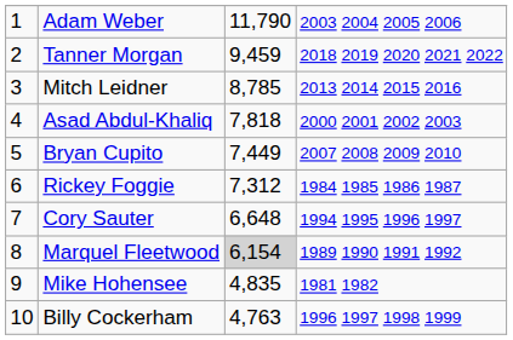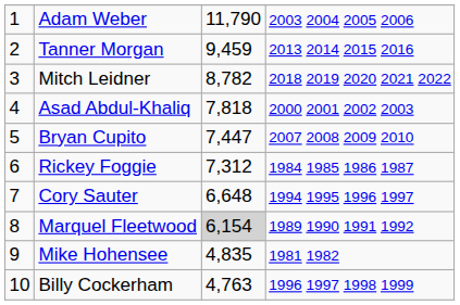Tanner Morgan | column 4: 2018 2019 2020 2021 2022 -> 2013 2014 2015 2016
Mitch Leidner | column 3: 8,785 -> 8,782
Mitch Leidner | column 4: 2013 2014 2015 2016 -> 2018 2019 2020 2021 2022
Bryan Cupito | column 3: 7,449 -> 7,447
